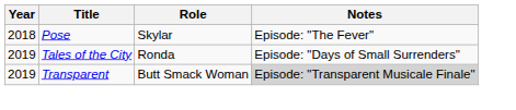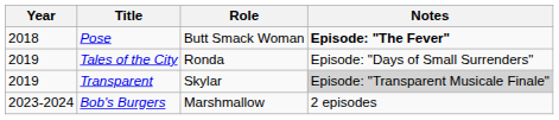Pose | Role: Skylar -> Butt Smack Woman
Pose | Notes: normal -> bold
Transparent | Role: Butt Smack Woman -> Skylar
+ row: 2023-2024 | Bob's Burgers | Marshmallow | 2 episodes
